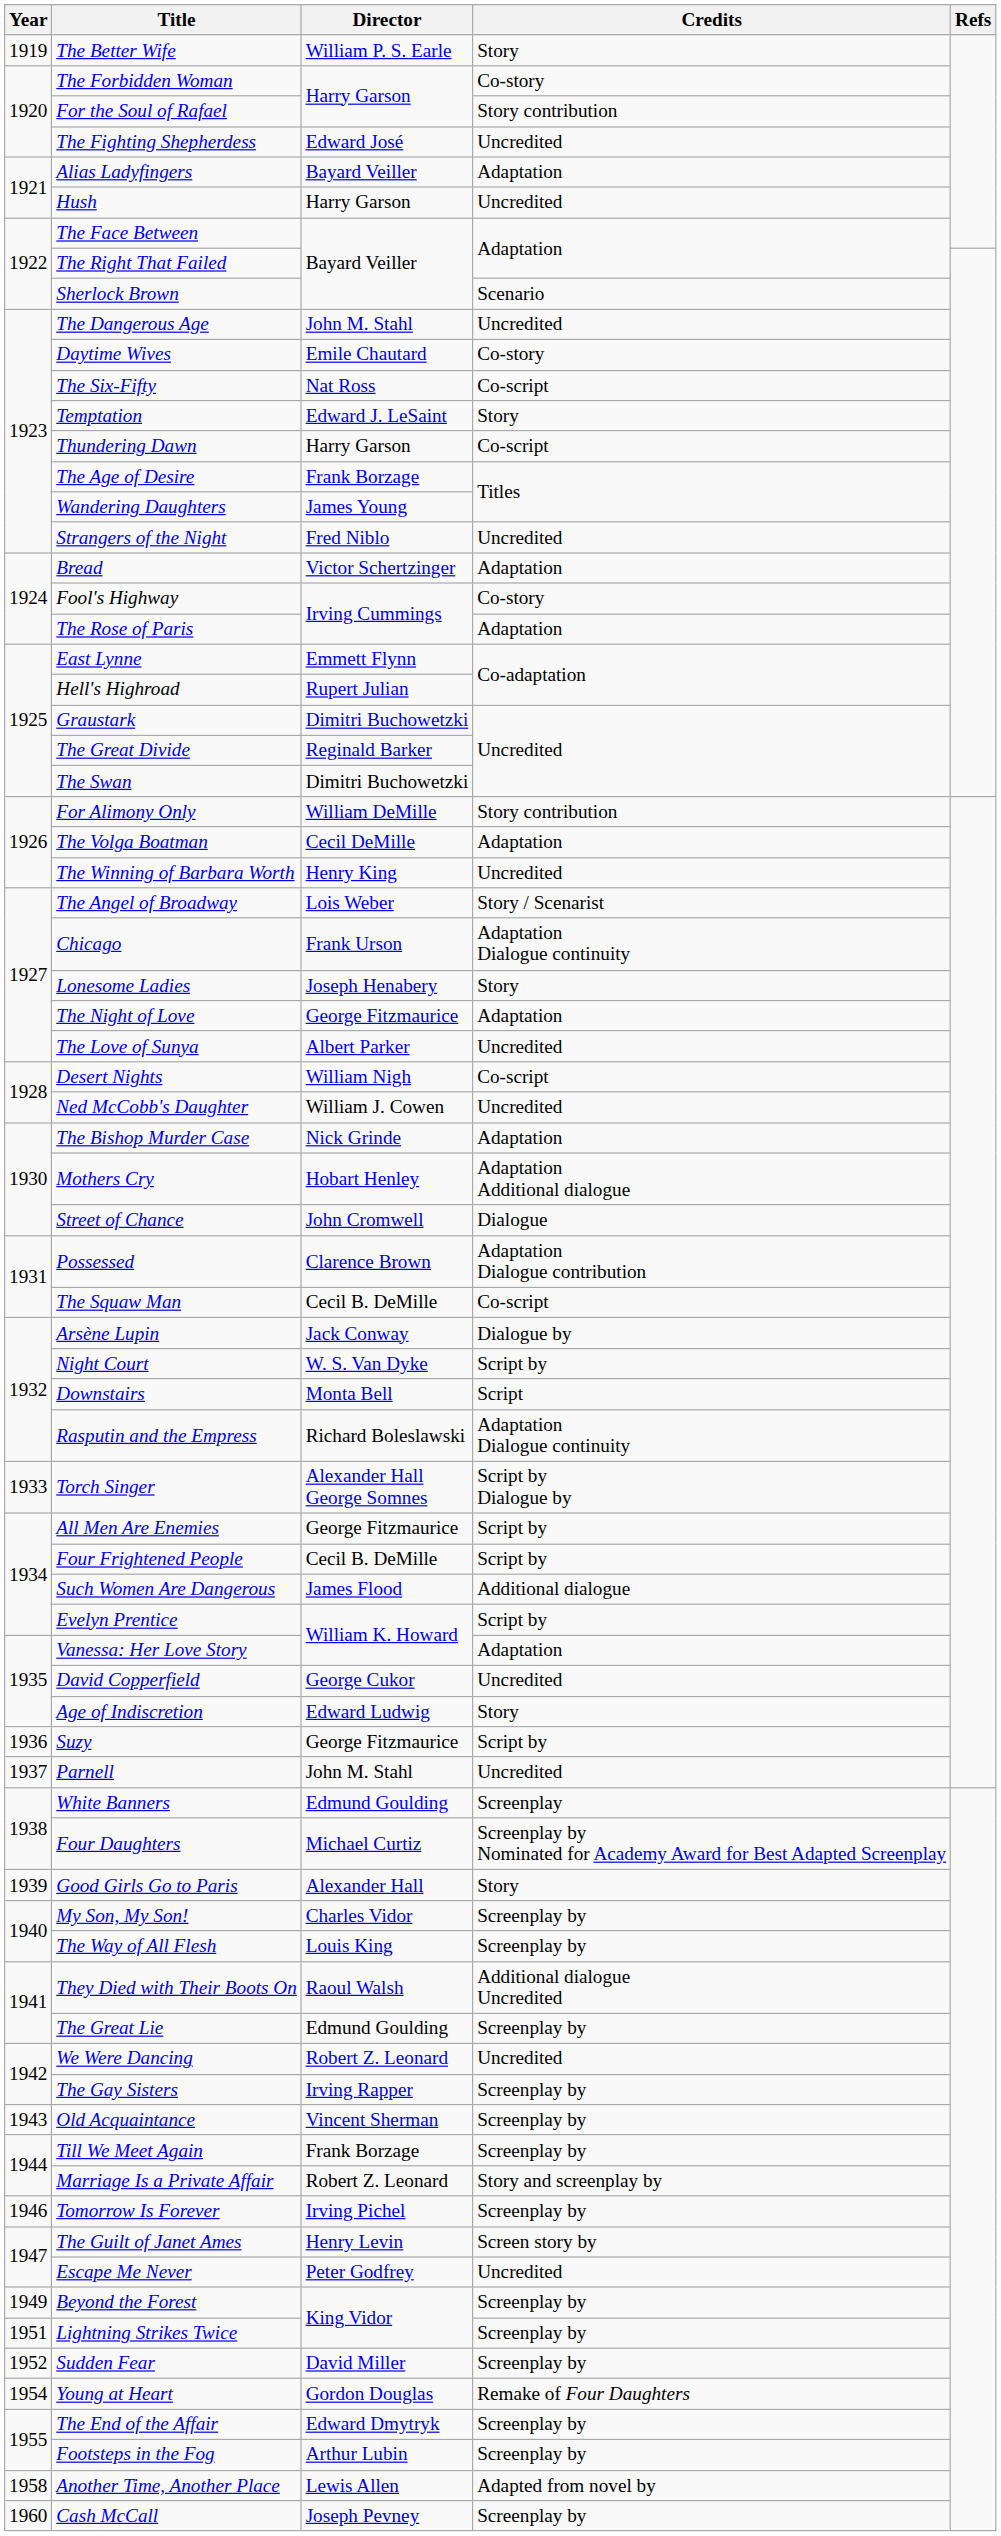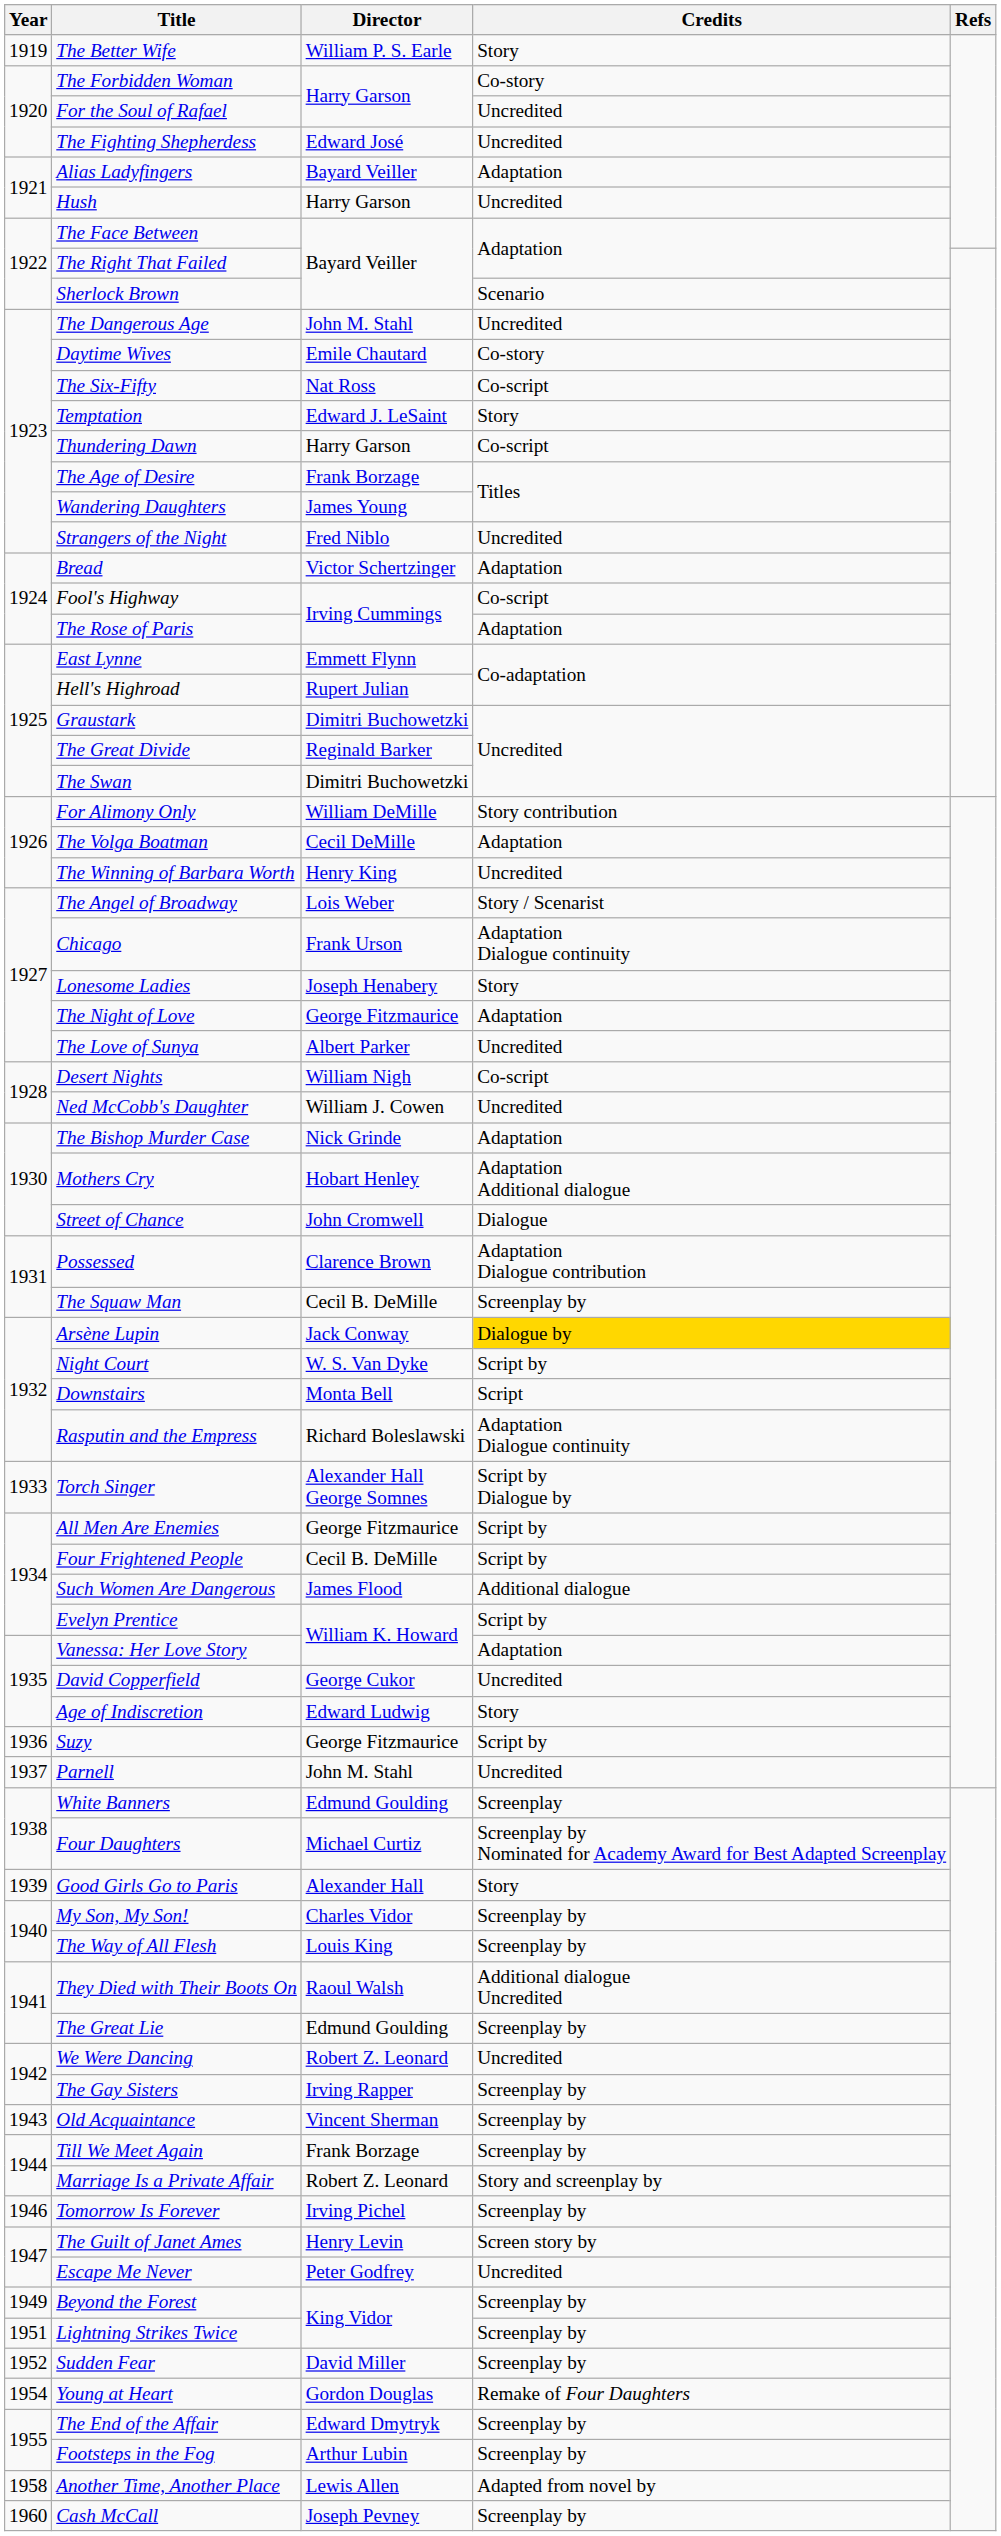For the Soul of Rafael | Credits: Story contribution -> Uncredited
Fool's Highway | Credits: Co-story -> Co-script
The Squaw Man | Credits: Co-script -> Screenplay by
Arsène Lupin | Credits: no background -> gold background
